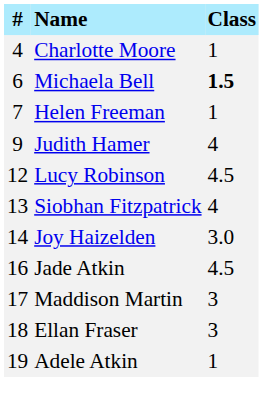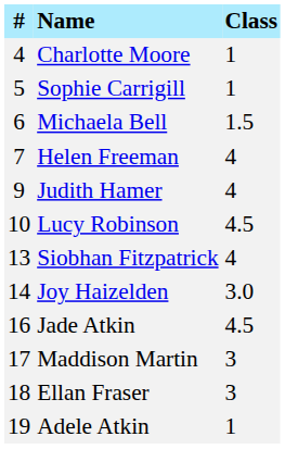+ row: 5 | Sophie Carrigill | 1
Michaela Bell | Class: bold -> normal
Helen Freeman | Class: 1 -> 4
Lucy Robinson | #: 12 -> 10
